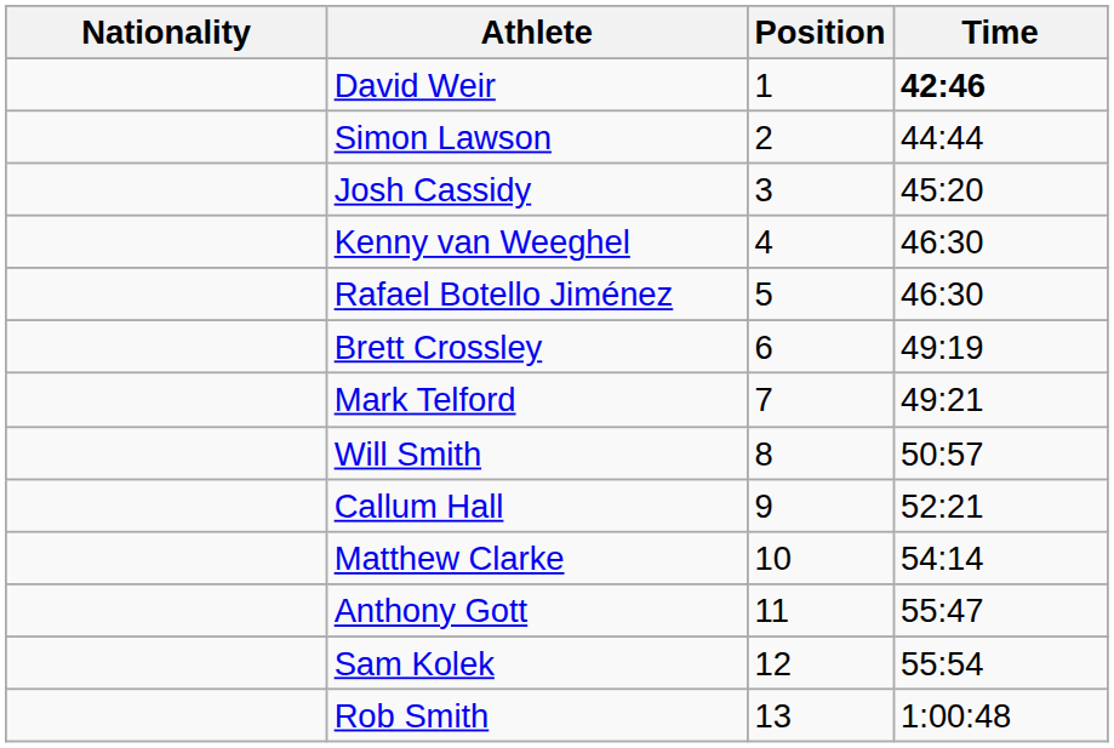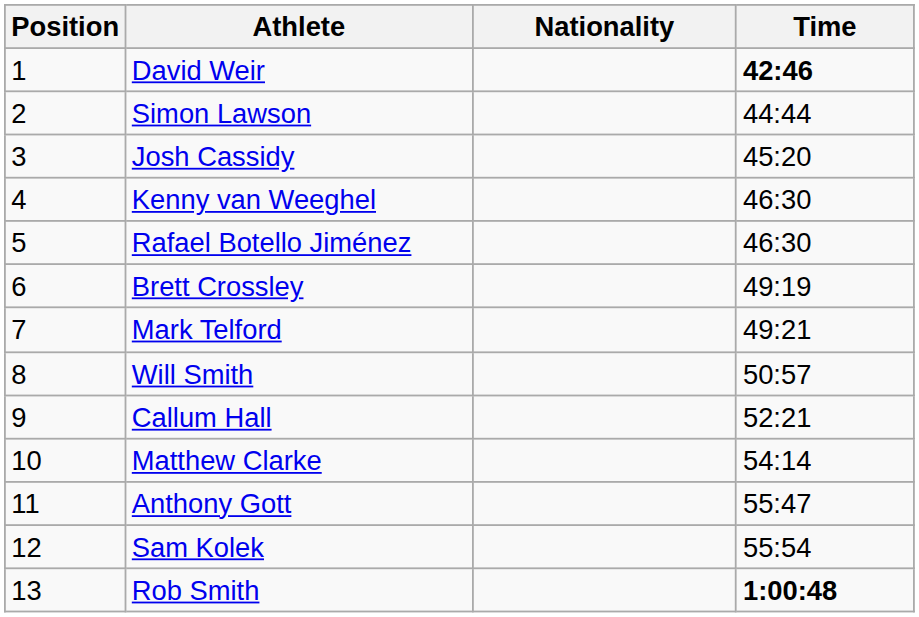columns swapped: Position <-> Nationality
Rob Smith | Time: normal -> bold
